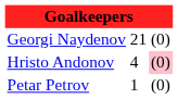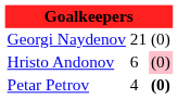Hristo Andonov | column 2: 4 -> 6
Petar Petrov | column 2: 1 -> 4
Petar Petrov | column 3: normal -> bold
